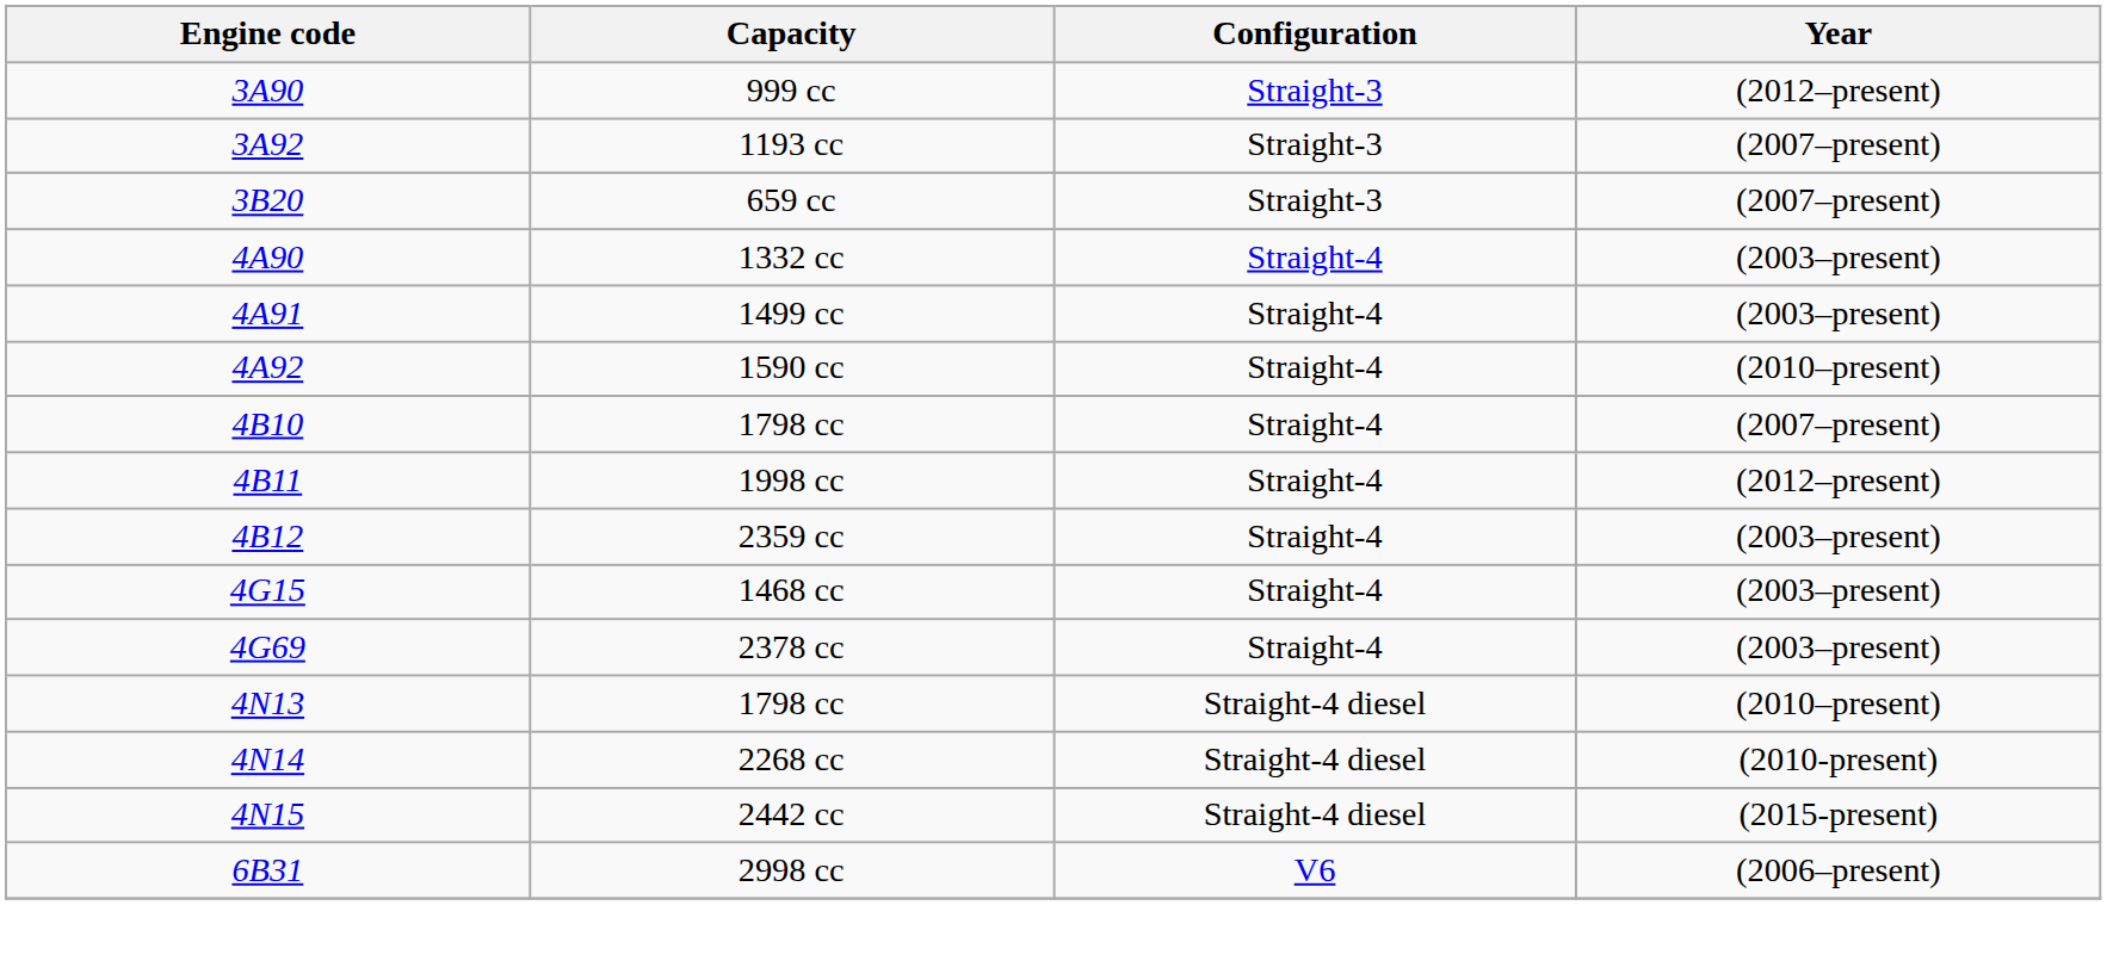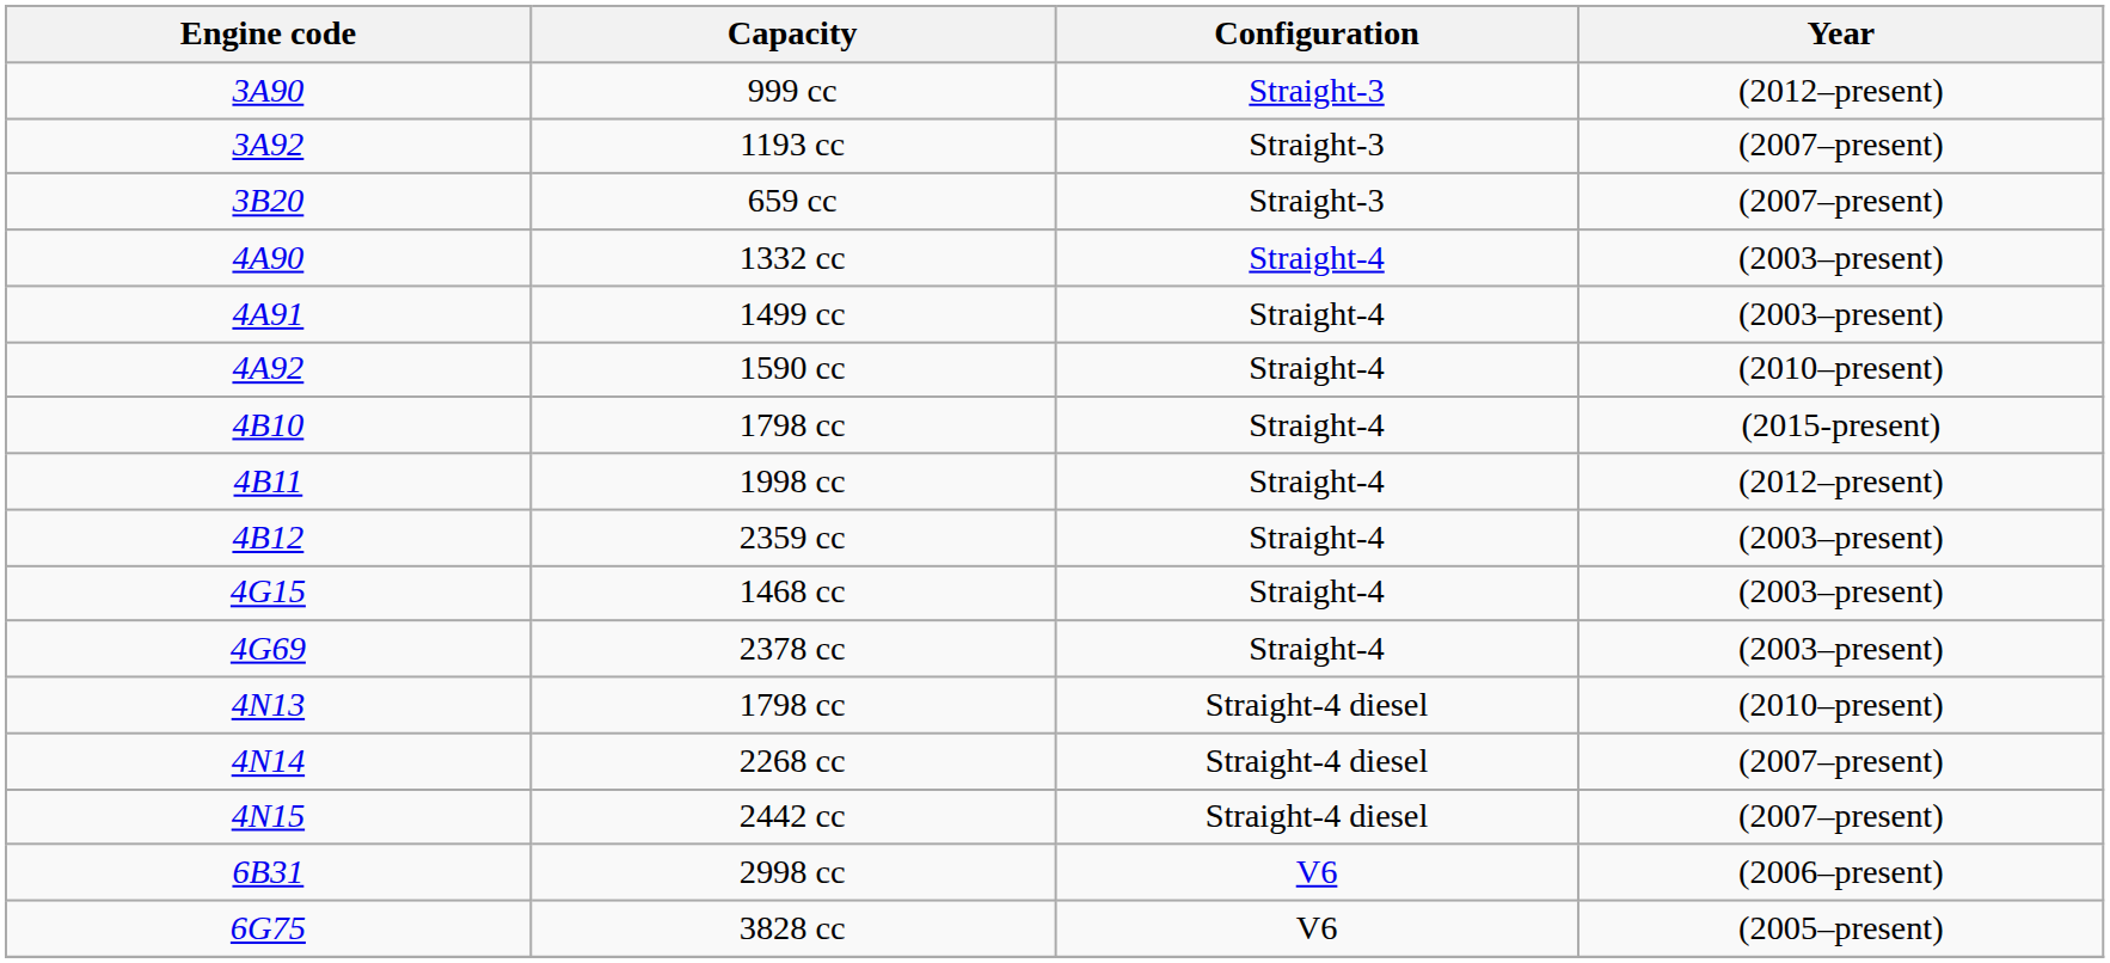4B10 / 1798 cc | Year: (2007–present) -> (2015-present)
2268 cc | Year: (2010-present) -> (2007–present)
2442 cc | Year: (2015-present) -> (2007–present)
+ row: 6G75 | 3828 cc | V6 | (2005–present)
